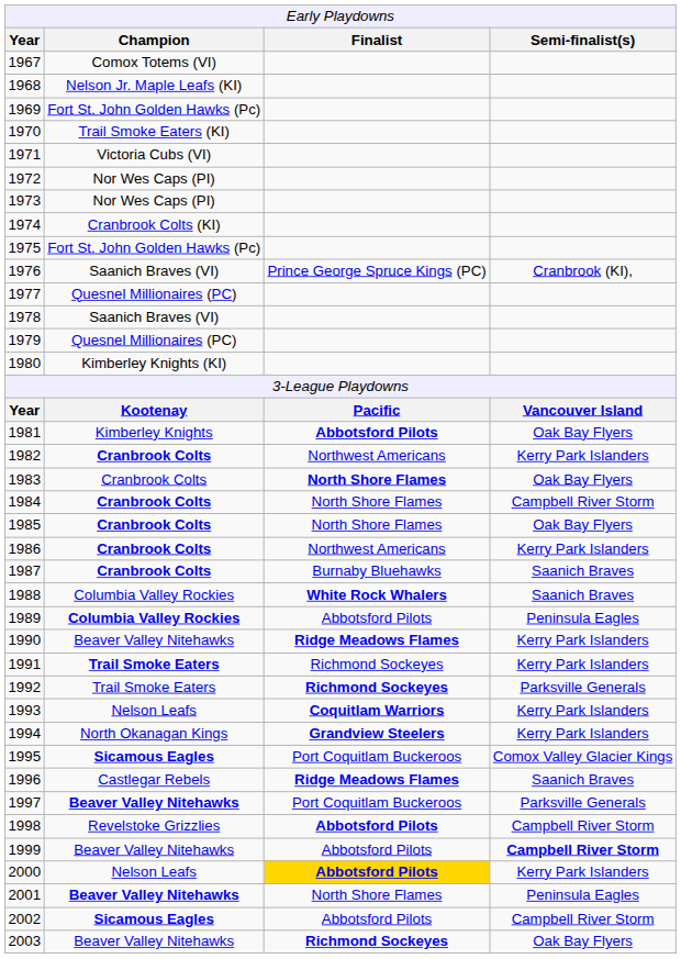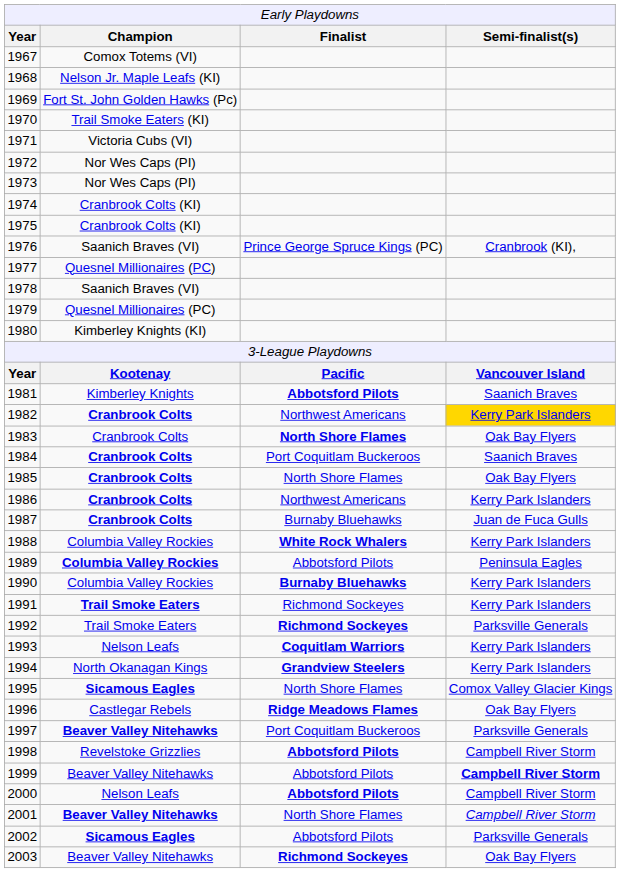1975 | column 2: Fort St. John Golden Hawks (Pc) -> Cranbrook Colts (KI)
1981 | column 4: Oak Bay Flyers -> Saanich Braves
1982 | column 4: no background -> gold background
1984 | column 3: North Shore Flames -> Port Coquitlam Buckeroos
1984 | column 4: Campbell River Storm -> Saanich Braves
1987 | column 4: Saanich Braves -> Juan de Fuca Gulls
1988 | column 4: Saanich Braves -> Kerry Park Islanders
1990 | column 2: Beaver Valley Nitehawks -> Columbia Valley Rockies
1990 | column 3: Ridge Meadows Flames -> Burnaby Bluehawks
1995 | column 3: Port Coquitlam Buckeroos -> North Shore Flames
1996 | column 4: Saanich Braves -> Oak Bay Flyers
2000 | column 3: gold background -> no background
2000 | column 4: Kerry Park Islanders -> Campbell River Storm
2001 | column 4: Peninsula Eagles -> Campbell River Storm
2002 | column 4: Campbell River Storm -> Parksville Generals
